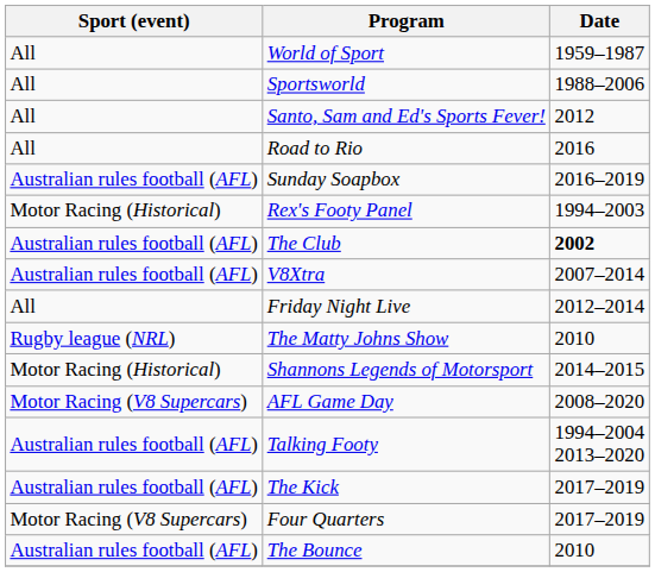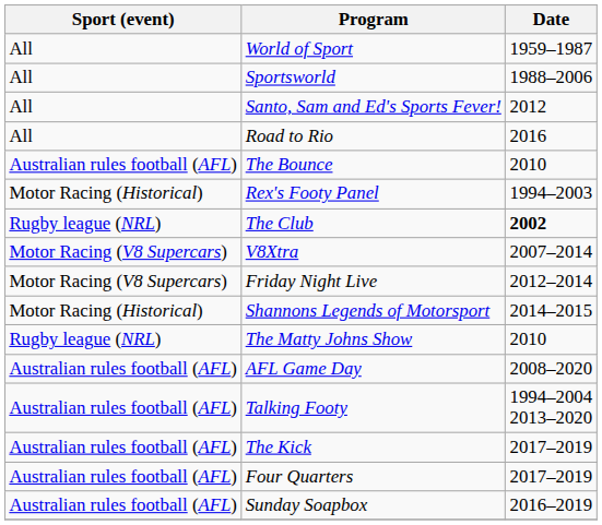rows swapped: The Bounce <-> Sunday Soapbox
The Club | Sport (event): Australian rules football (AFL) -> Rugby league (NRL)
V8Xtra | Sport (event): Australian rules football (AFL) -> Motor Racing (V8 Supercars)
Friday Night Live | Sport (event): All -> Motor Racing (V8 Supercars)
rows swapped: Shannons Legends of Motorsport <-> The Matty Johns Show
AFL Game Day | Sport (event): Motor Racing (V8 Supercars) -> Australian rules football (AFL)
Four Quarters | Sport (event): Motor Racing (V8 Supercars) -> Australian rules football (AFL)
